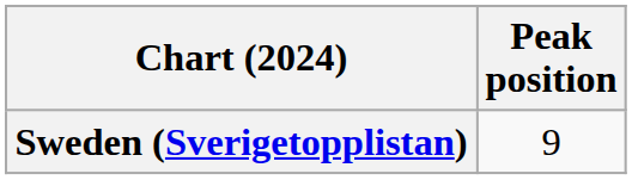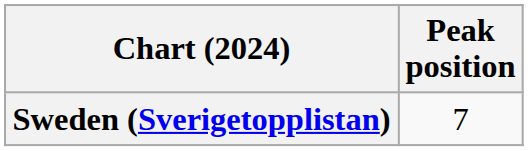Sweden (Sverigetopplistan) | Peak position: 9 -> 7
